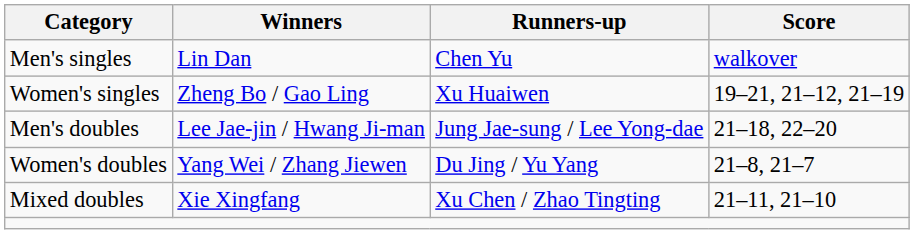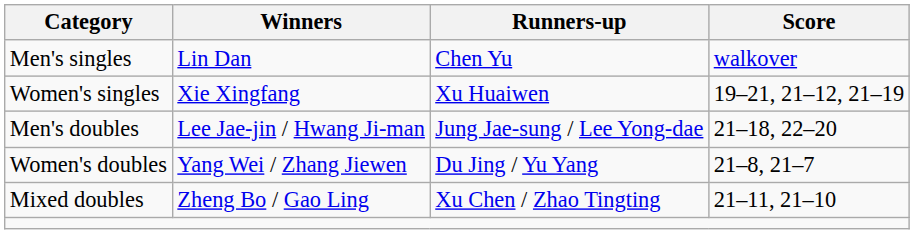Women's singles | Winners: Zheng Bo / Gao Ling -> Xie Xingfang
Mixed doubles | Winners: Xie Xingfang -> Zheng Bo / Gao Ling
